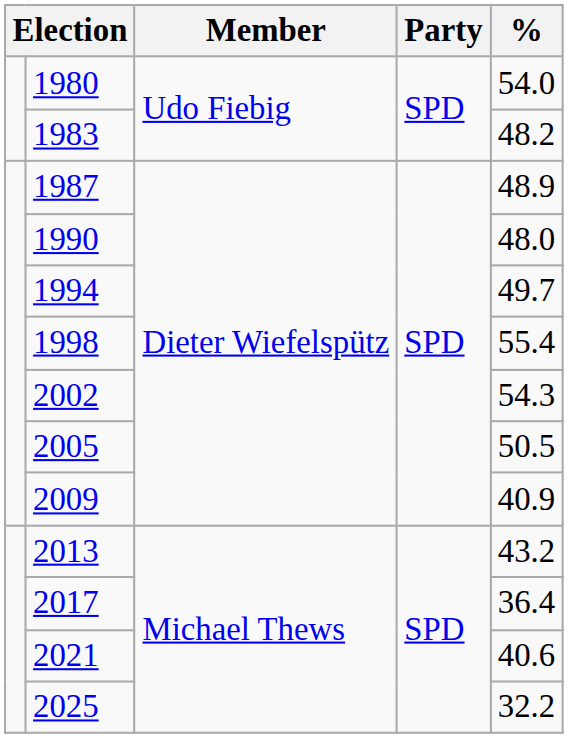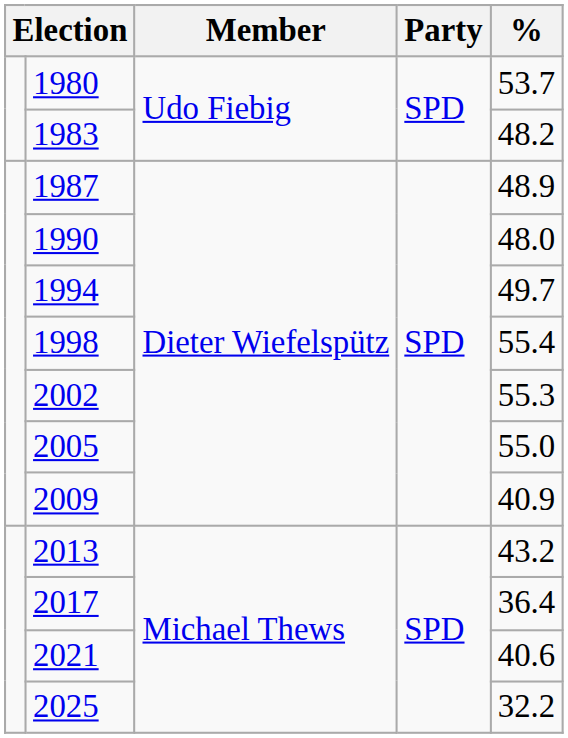1980 | %: 54.0 -> 53.7
2002 | %: 54.3 -> 55.3
2005 | %: 50.5 -> 55.0
